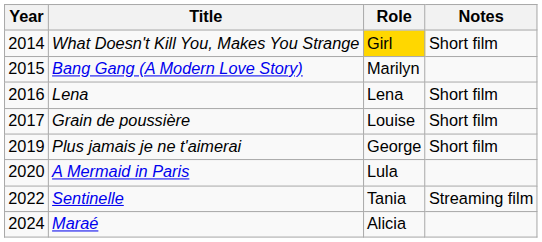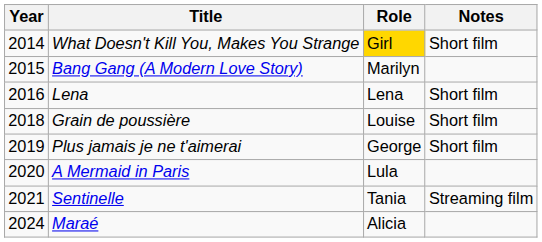Grain de poussière | Year: 2017 -> 2018
Sentinelle | Year: 2022 -> 2021
